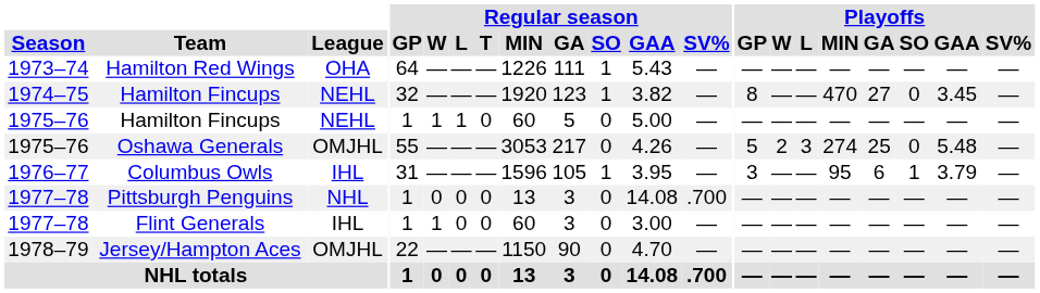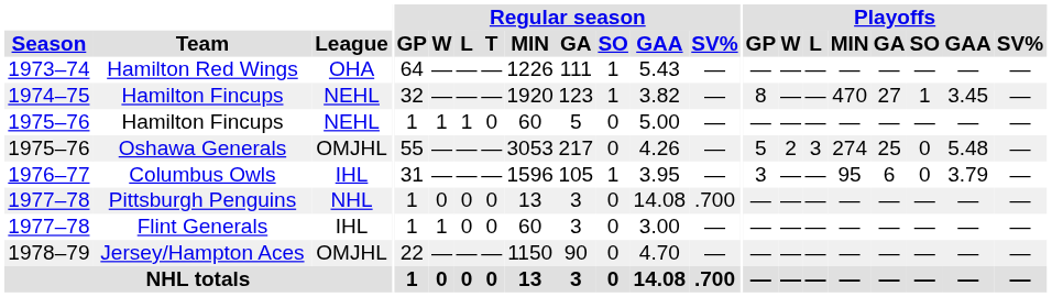1974–75 / Hamilton Fincups | Playoffs / SO: 0 -> 1
Columbus Owls | Playoffs / SO: 1 -> 0
